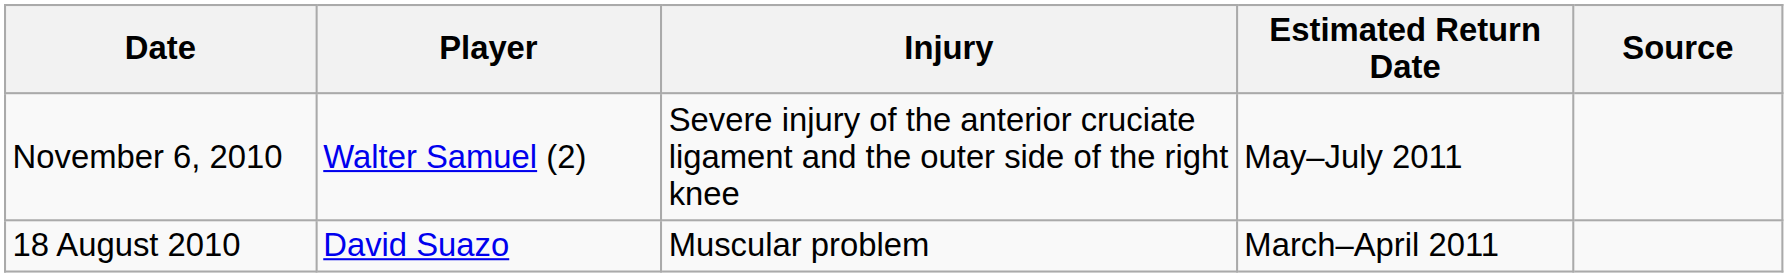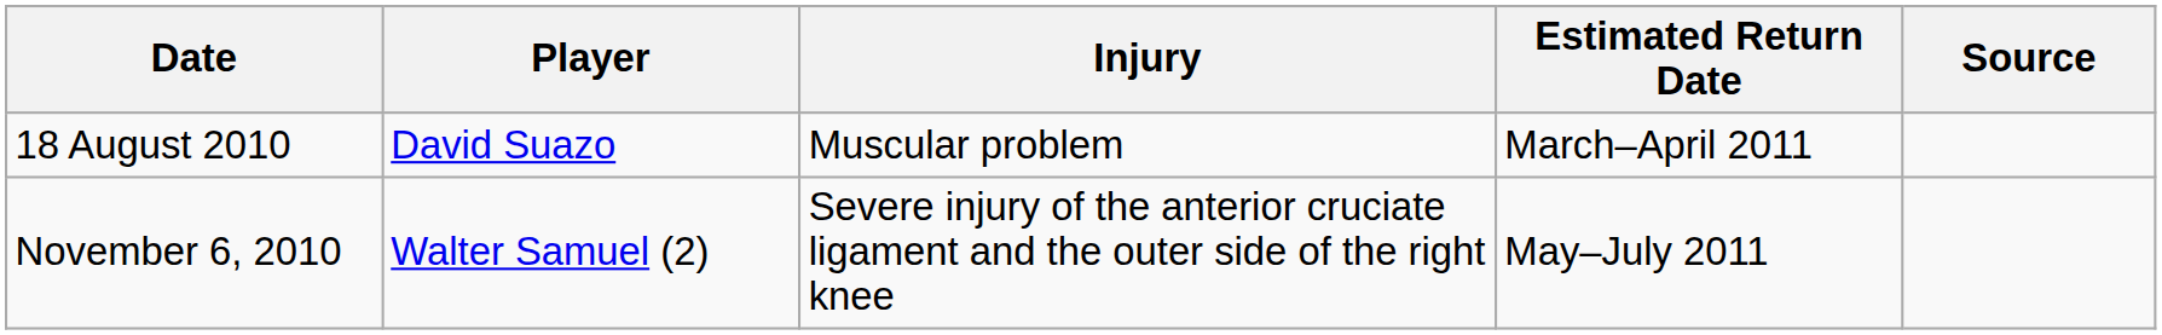rows swapped: 18 August 2010 <-> November 6, 2010
